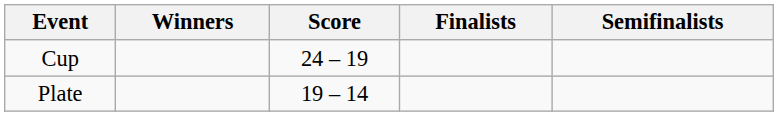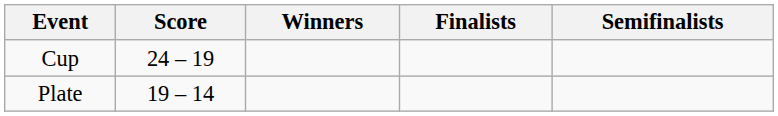columns swapped: Winners <-> Score
